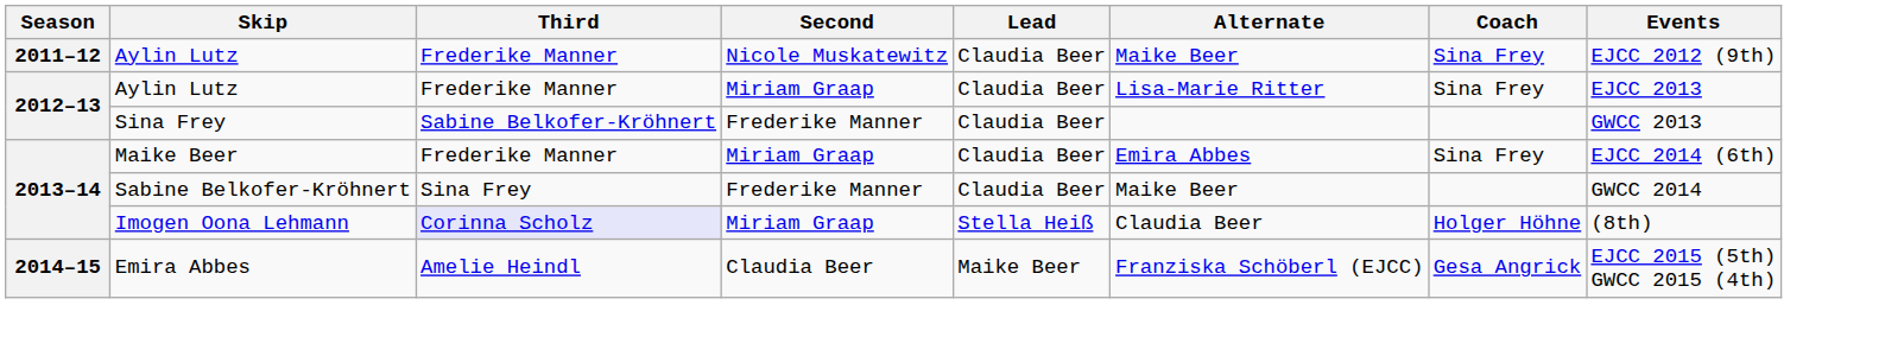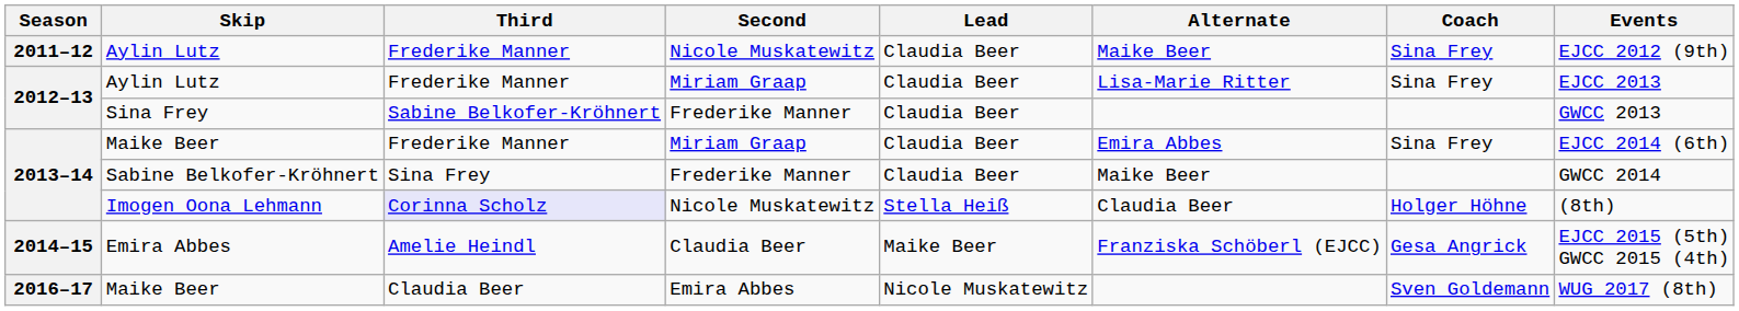Imogen Oona Lehmann | Second: Miriam Graap -> Nicole Muskatewitz
+ row: 2016–17 | Maike Beer | Claudia Beer | Emira Abbes | Nicole Muskatewitz | Sven Goldemann | WUG 2017 (8th)
